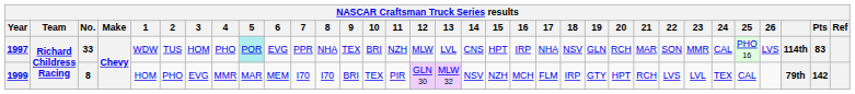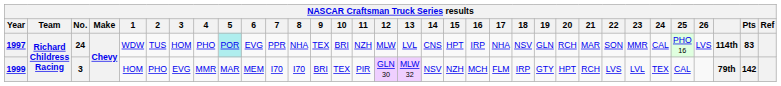1997 | No.: 33 -> 24
1999 | No.: 8 -> 3
